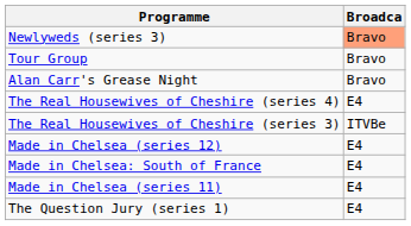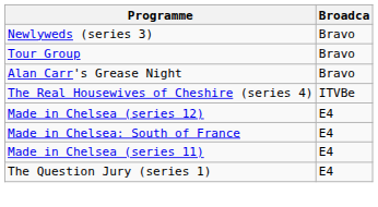Newlyweds (series 3) | Broadca: lightsalmon background -> no background
The Real Housewives of Cheshire (series 4) | Broadca: E4 -> ITVBe
- row: The Real Housewives of Cheshire (series 3) | ITVBe
